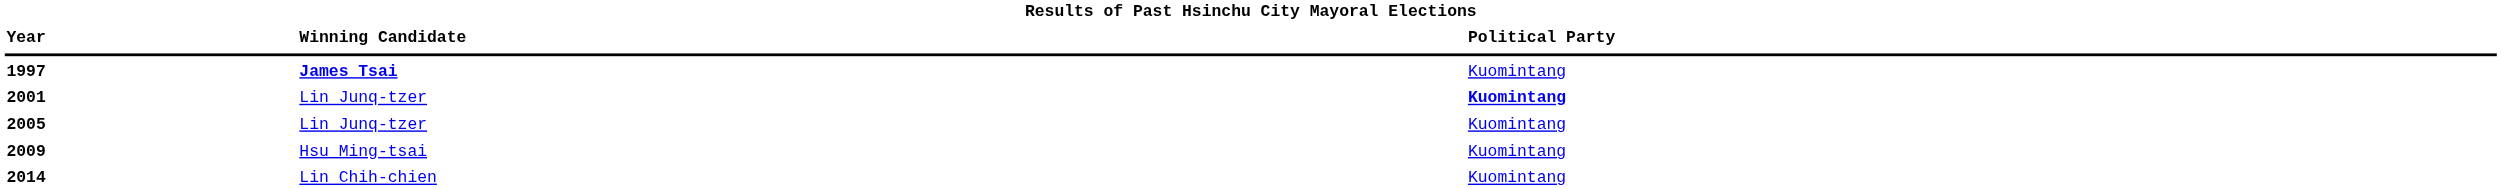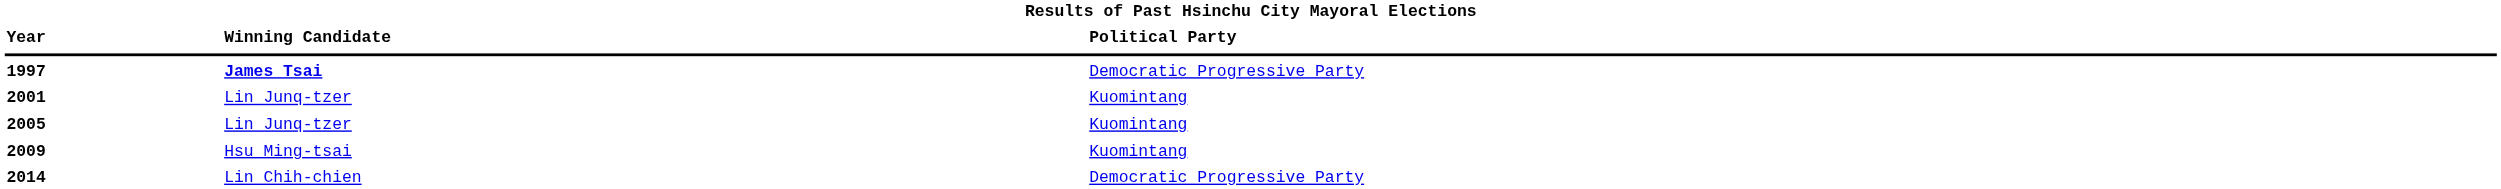1997 | column 3: Kuomintang -> Democratic Progressive Party
2001 | column 3: bold -> normal
2014 | column 3: Kuomintang -> Democratic Progressive Party
